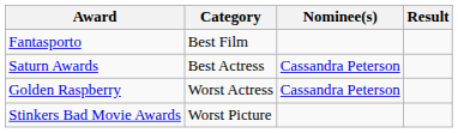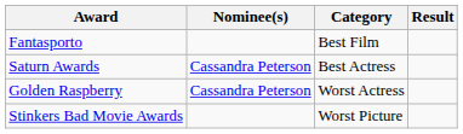columns swapped: Category <-> Nominee(s)
